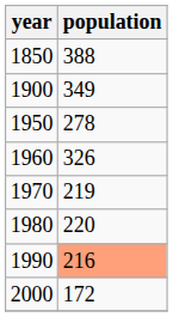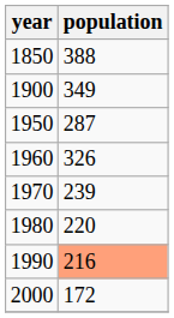1950 | population: 278 -> 287
1970 | population: 219 -> 239
